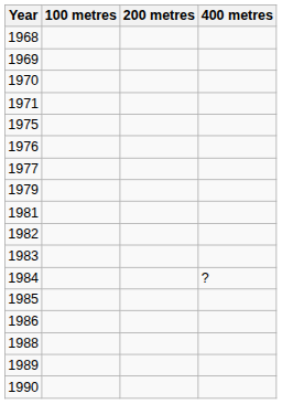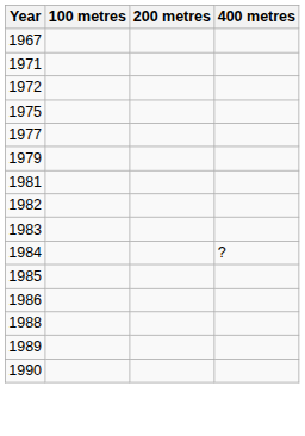+ row: 1967
- row: 1968
- row: 1969
- row: 1970
+ row: 1972
- row: 1976
